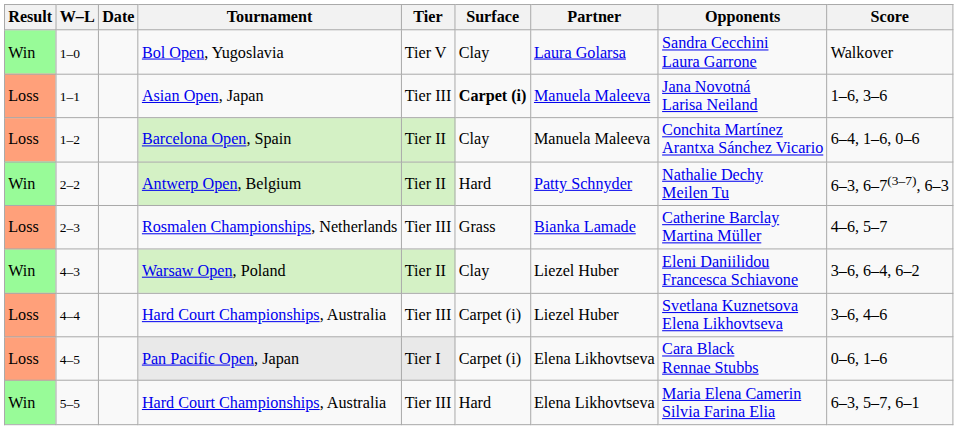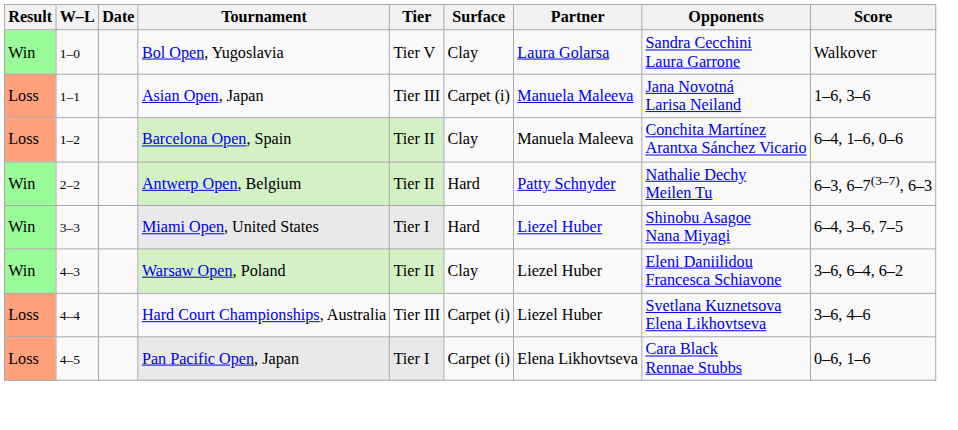Asian Open, Japan | Surface: bold -> normal
- row: Loss | 2–3 | Rosmalen Championships, Netherlands | Tier III | Grass | Bianka Lamade | Catherine Barclay Martina Müller | 4–6, 5–7
+ row: Win | 3–3 | Miami Open, United States | Tier I | Hard | Liezel Huber | Shinobu Asagoe Nana Miyagi | 6–4, 3–6, 7–5
- row: Win | 5–5 | Hard Court Championships, Australia | Tier III | Hard | Elena Likhovtseva | Maria Elena Camerin Silvia Farina Elia | 6–3, 5–7, 6–1
